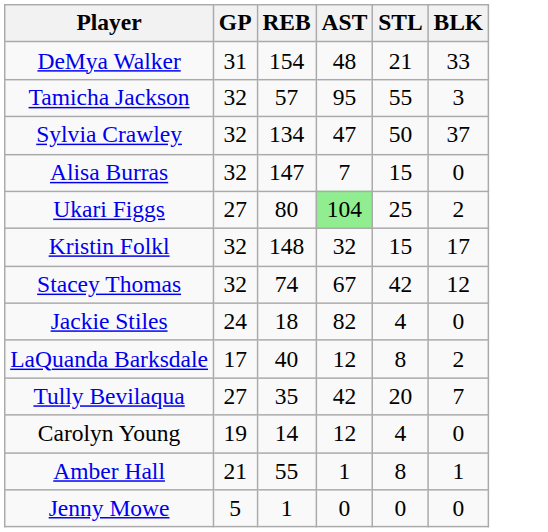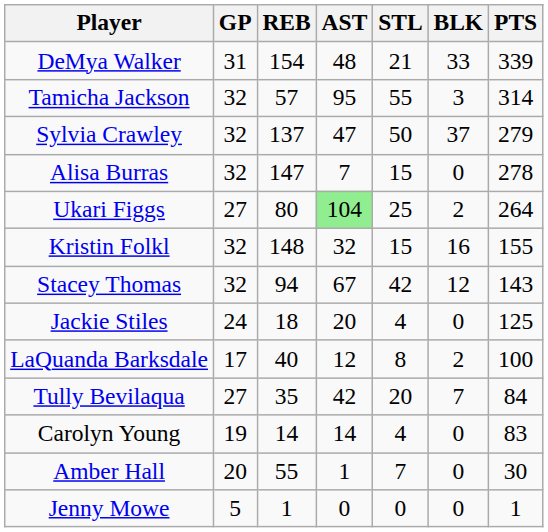+ column: PTS | 339 | 314 | 279 | 278 | 264 | 155 | 143 | 125 | 100 | 84 | 83 | 30 | 1
Sylvia Crawley | REB: 134 -> 137
Kristin Folkl | BLK: 17 -> 16
Stacey Thomas | REB: 74 -> 94
Jackie Stiles | AST: 82 -> 20
Carolyn Young | AST: 12 -> 14
Amber Hall | GP: 21 -> 20
Amber Hall | STL: 8 -> 7
Amber Hall | BLK: 1 -> 0
